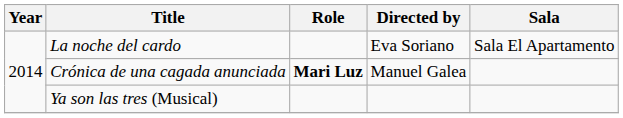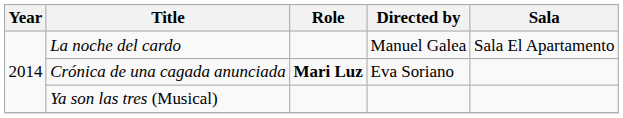La noche del cardo | Directed by: Eva Soriano -> Manuel Galea
Crónica de una cagada anunciada | Directed by: Manuel Galea -> Eva Soriano
